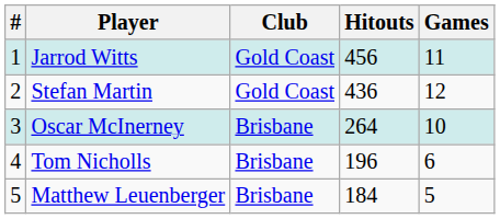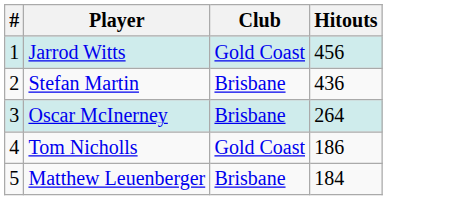- column: Games | 11 | 12 | 10 | 6 | 5
Stefan Martin | Club: Gold Coast -> Brisbane
Tom Nicholls | Club: Brisbane -> Gold Coast
Tom Nicholls | Hitouts: 196 -> 186
